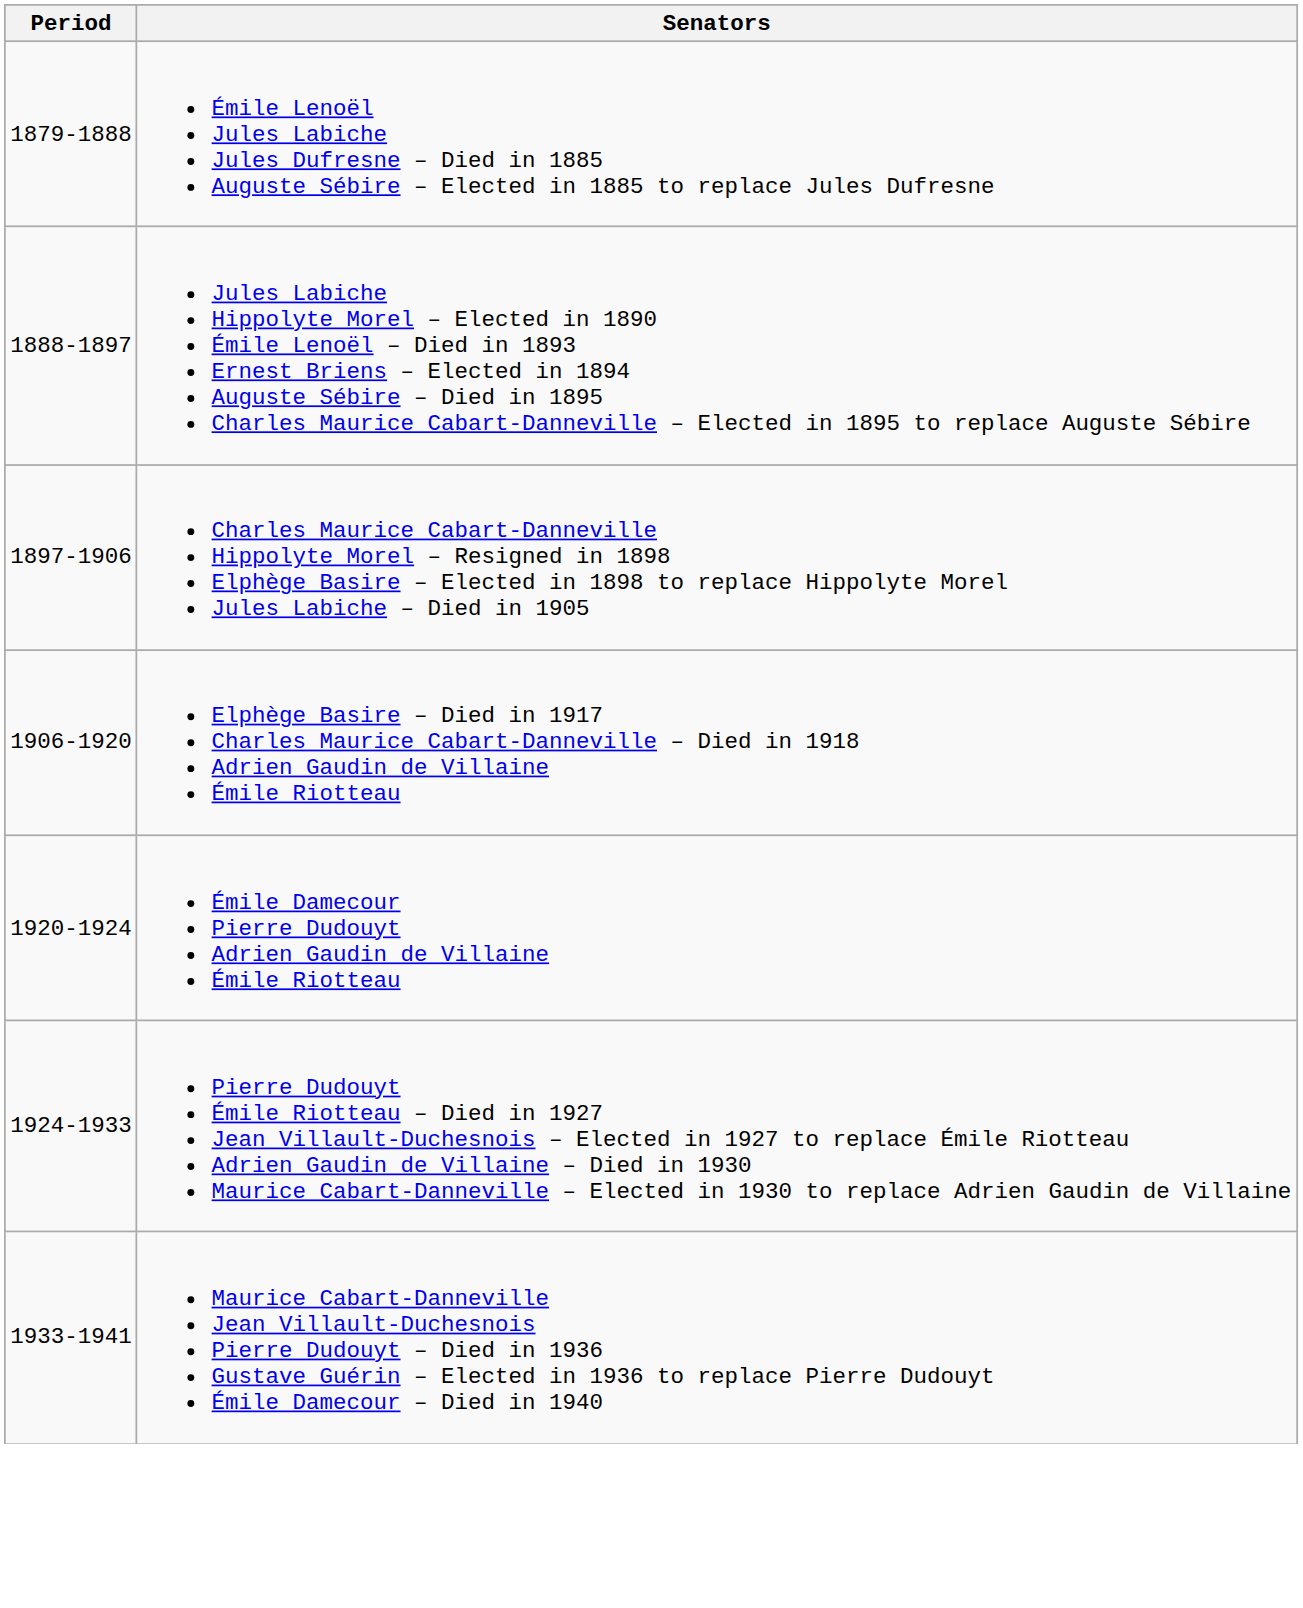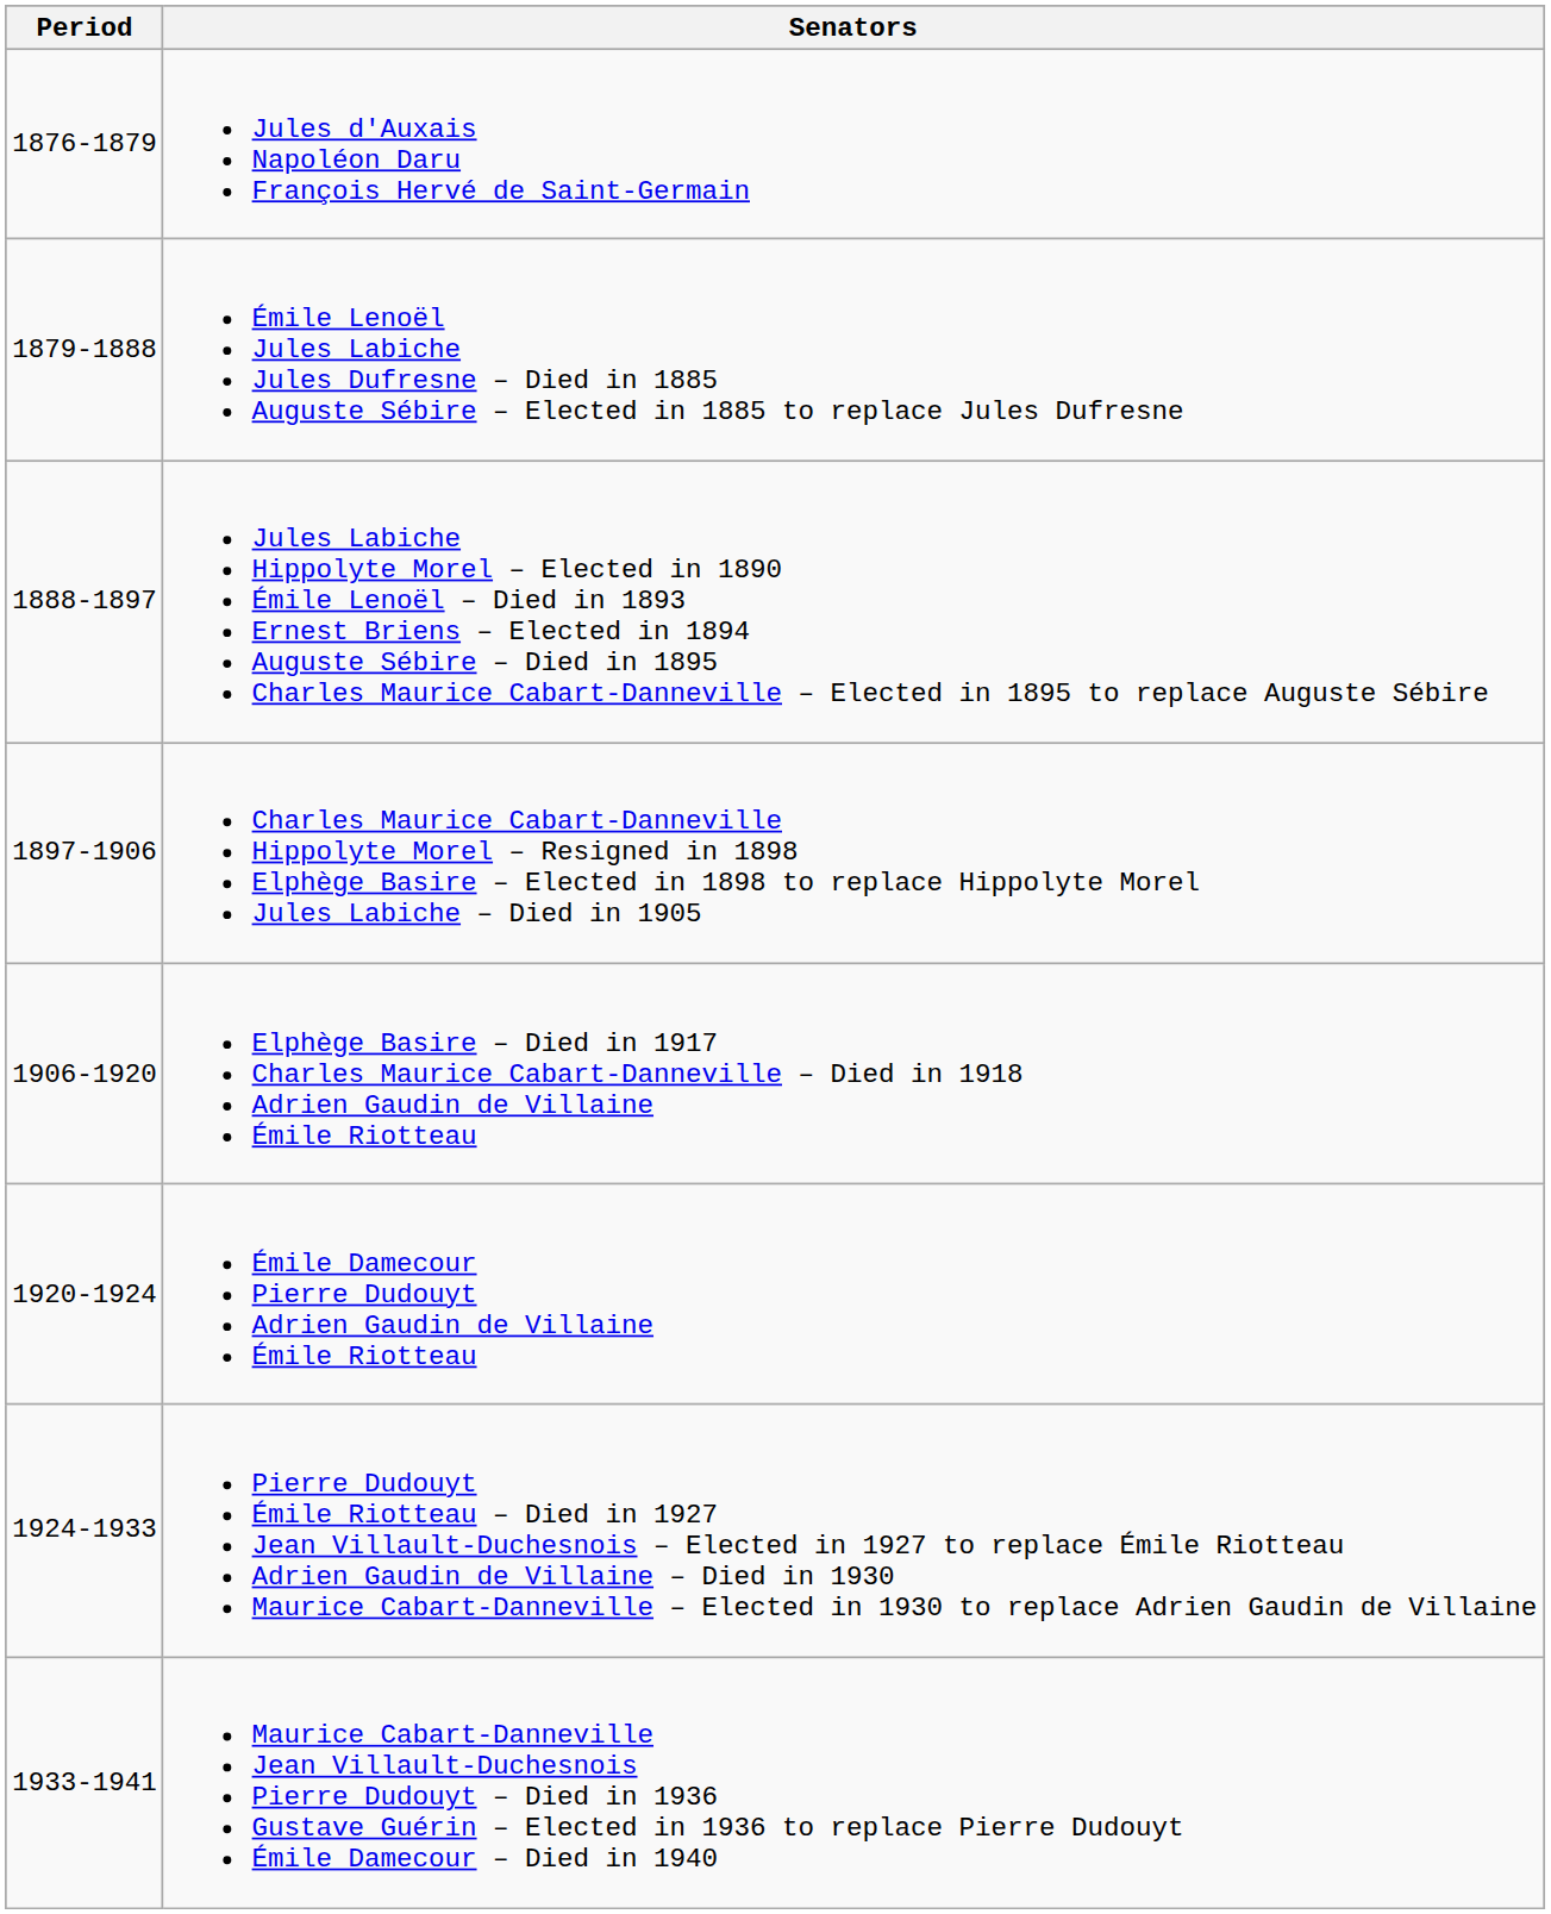+ row: 1876-1879 | Jules d'Auxais Napoléon Daru François Hervé de Saint-Germain
